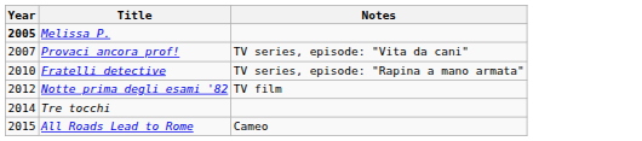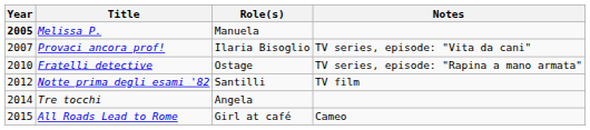+ column: Role(s) | Manuela | Ilaria Bisoglio | Ostage | Santilli | Angela | Girl at café
